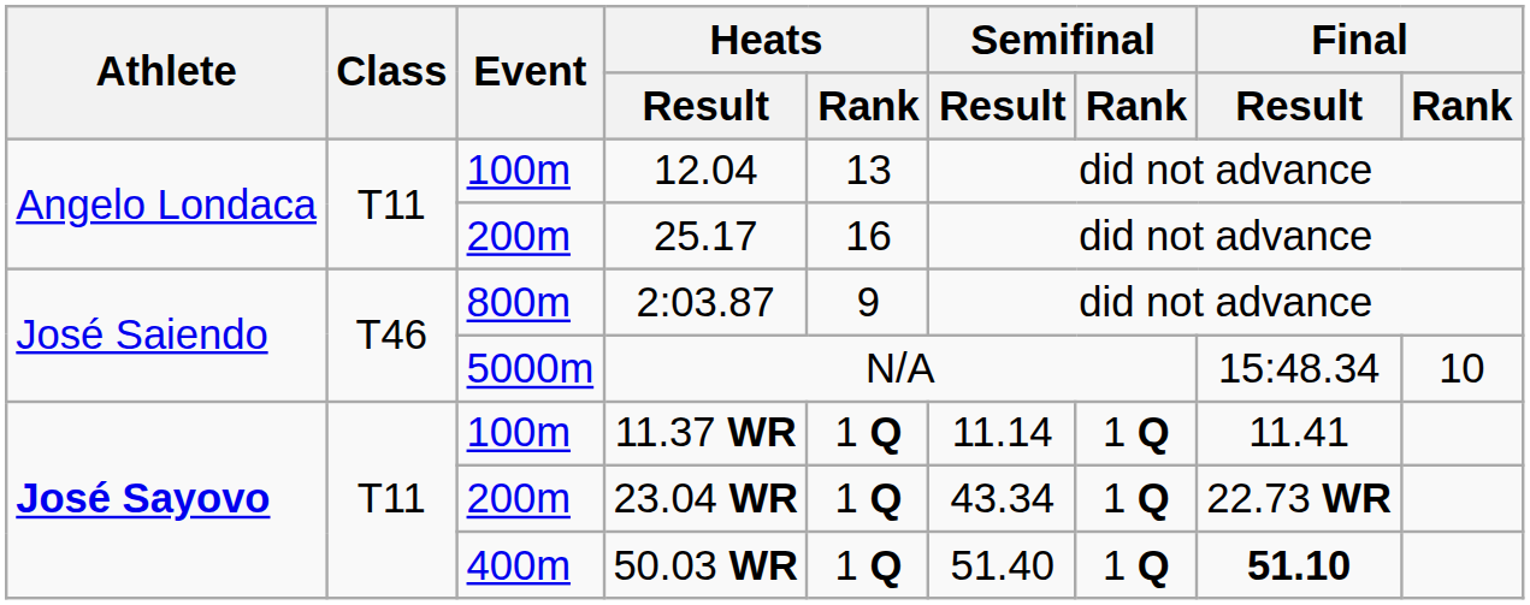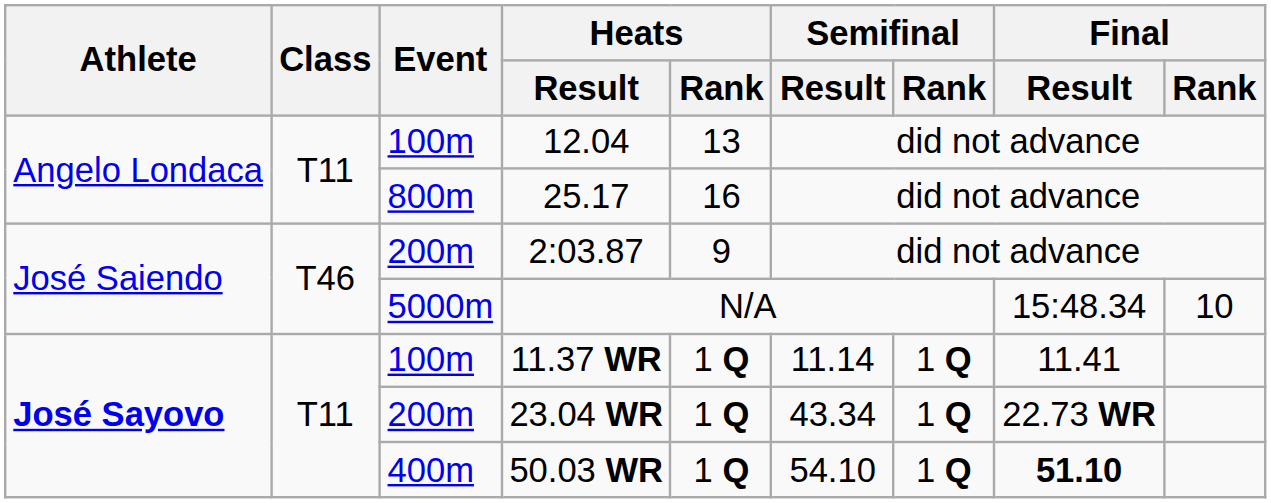25.17 | Event: 200m -> 800m
2:03.87 | Event: 800m -> 200m
50.03 WR | Semifinal / Result: 51.40 -> 54.10
